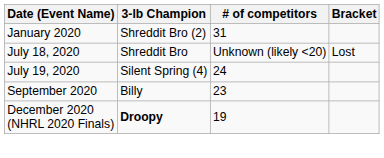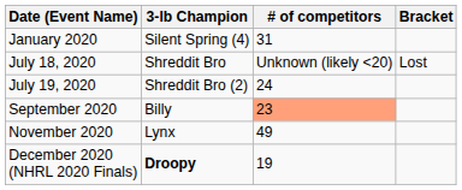January 2020 | 3-lb Champion: Shreddit Bro (2) -> Silent Spring (4)
July 19, 2020 | 3-lb Champion: Silent Spring (4) -> Shreddit Bro (2)
September 2020 | # of competitors: no background -> lightsalmon background
+ row: November 2020 | Lynx | 49
